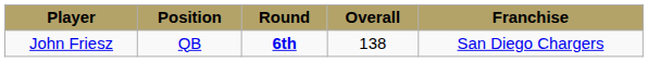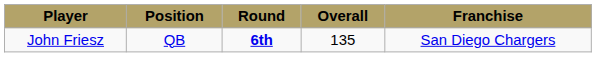John Friesz | Overall: 138 -> 135
